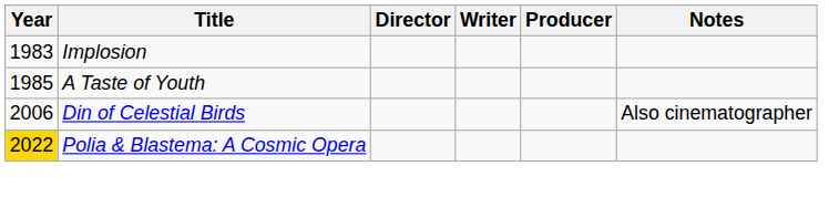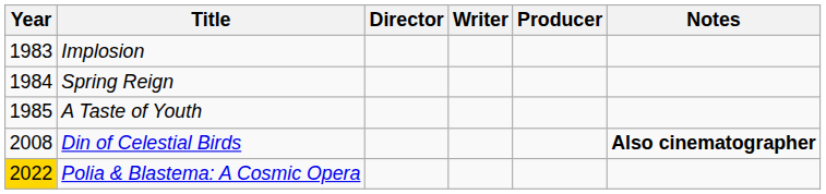+ row: 1984 | Spring Reign
Din of Celestial Birds | Year: 2006 -> 2008
Din of Celestial Birds | Notes: normal -> bold
